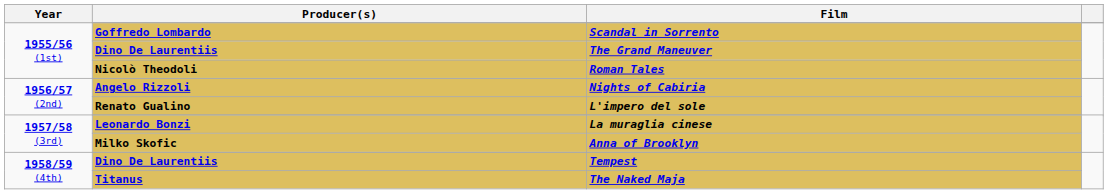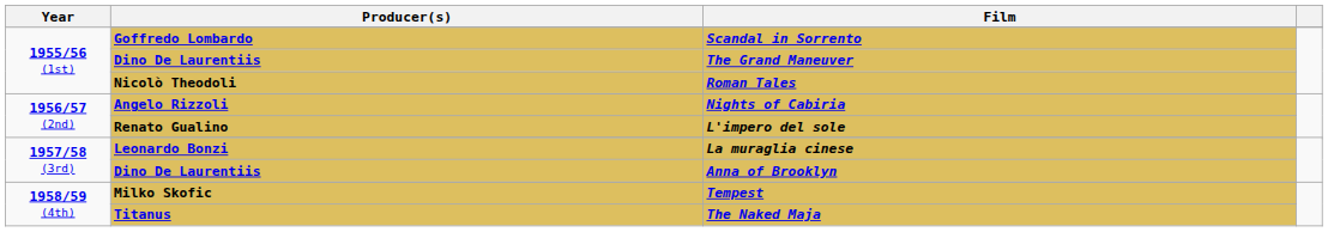Anna of Brooklyn | Producer(s): Milko Skofic -> Dino De Laurentiis
Tempest | Producer(s): Dino De Laurentiis -> Milko Skofic
